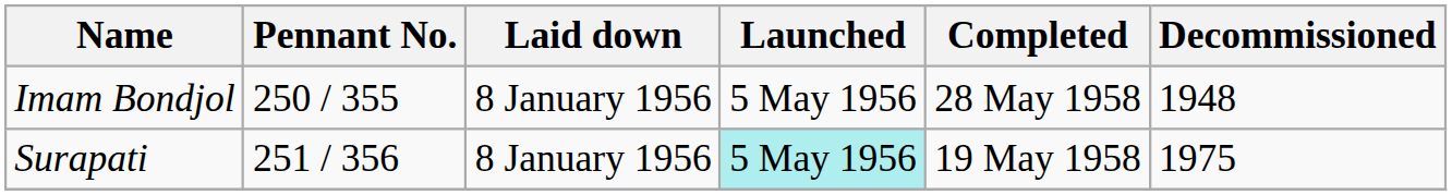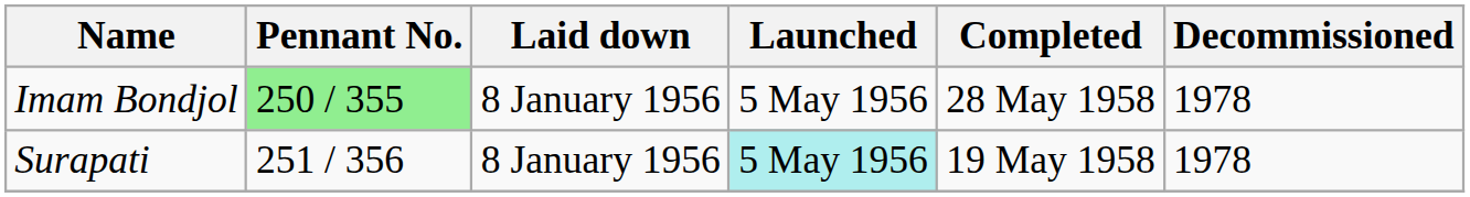Imam Bondjol | Pennant No.: no background -> lightgreen background
Imam Bondjol | Decommissioned: 1948 -> 1978
Surapati | Decommissioned: 1975 -> 1978
